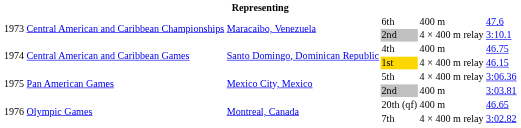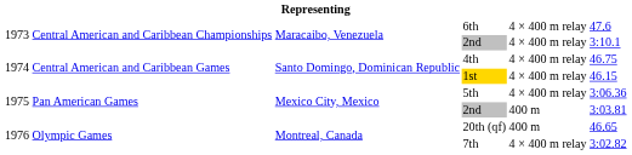6th | column 5: 400 m -> 4 × 400 m relay
4th | column 5: 400 m -> 4 × 400 m relay
